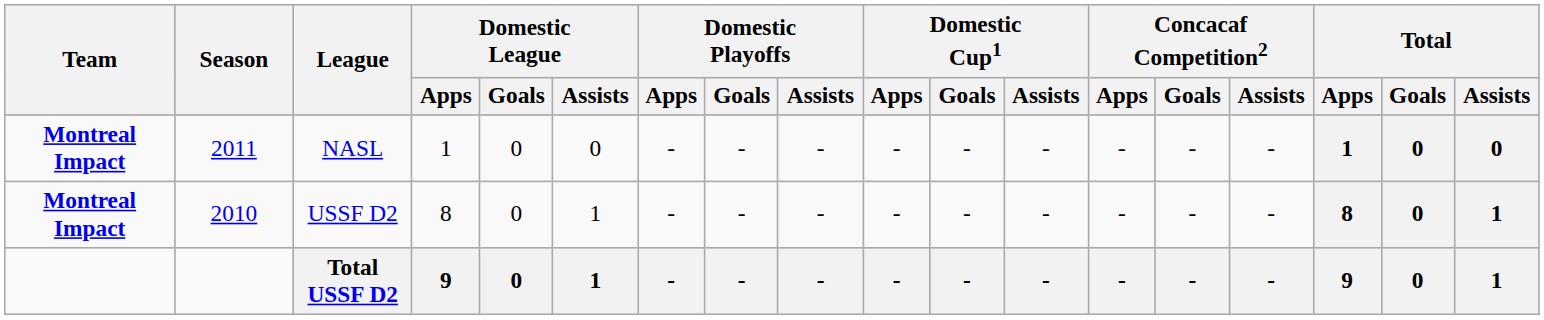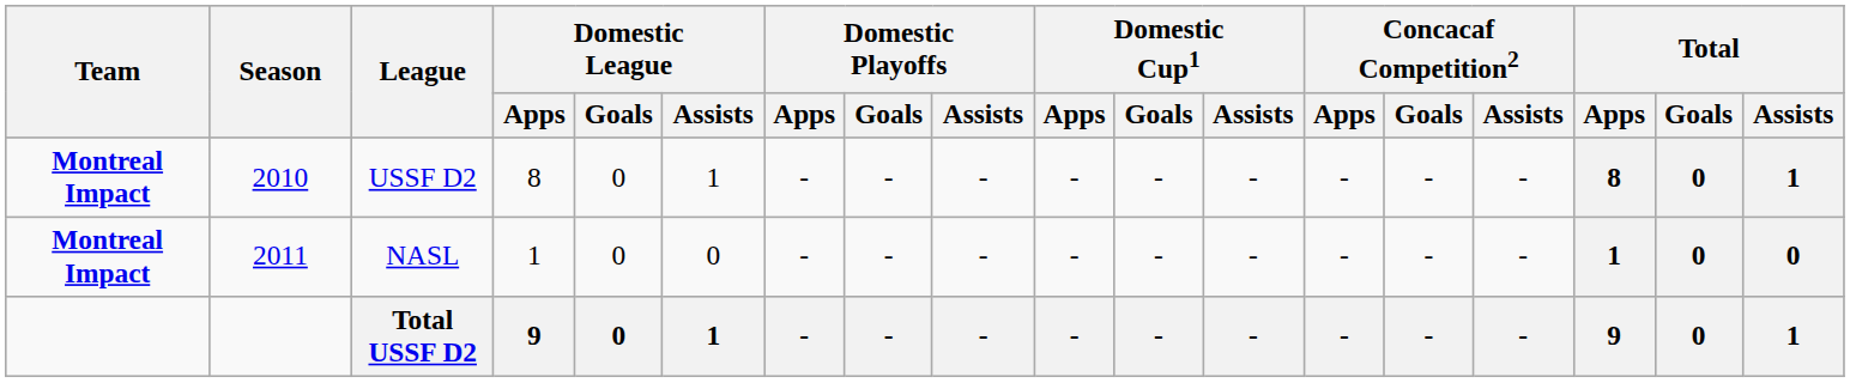rows swapped: USSF D2 <-> NASL
